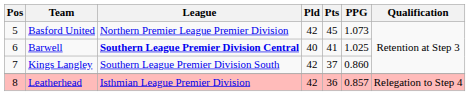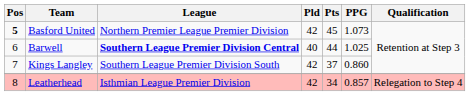Basford United | Pos: normal -> bold
Barwell | Pts: 41 -> 44
Leatherhead | Pts: 36 -> 34
